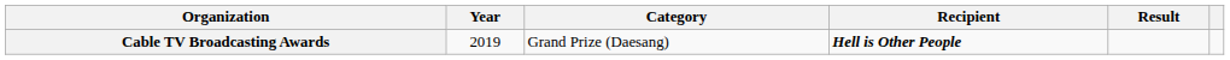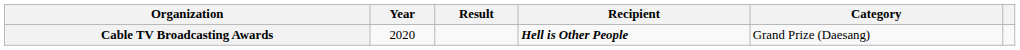columns swapped: Category <-> Result
Cable TV Broadcasting Awards | Year: 2019 -> 2020
